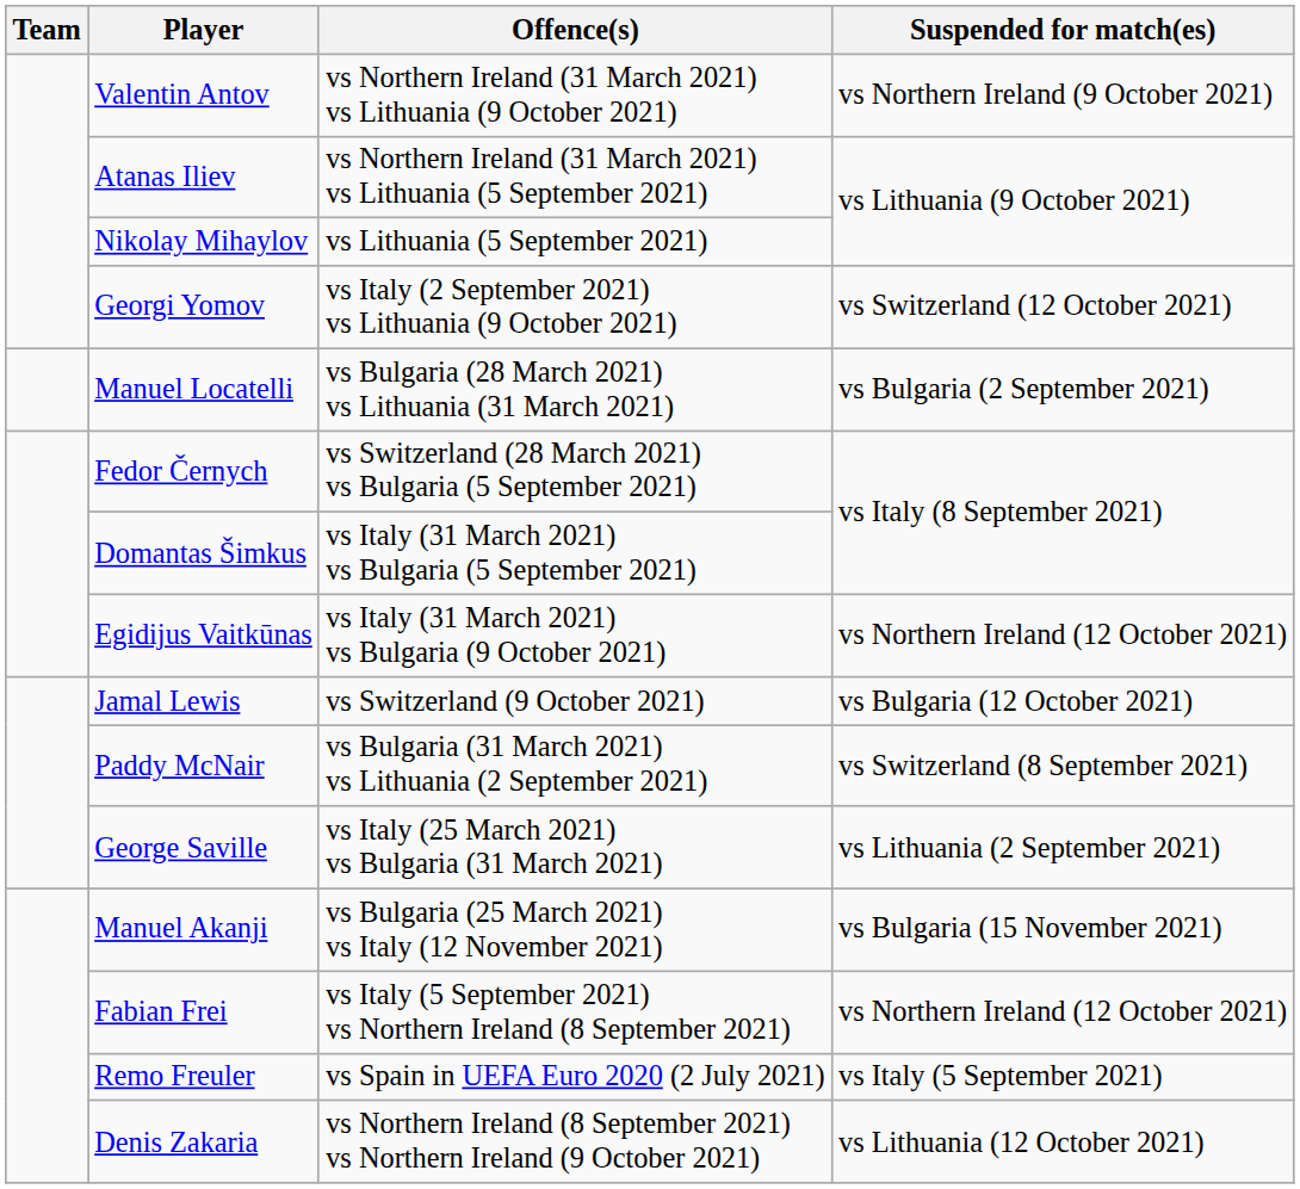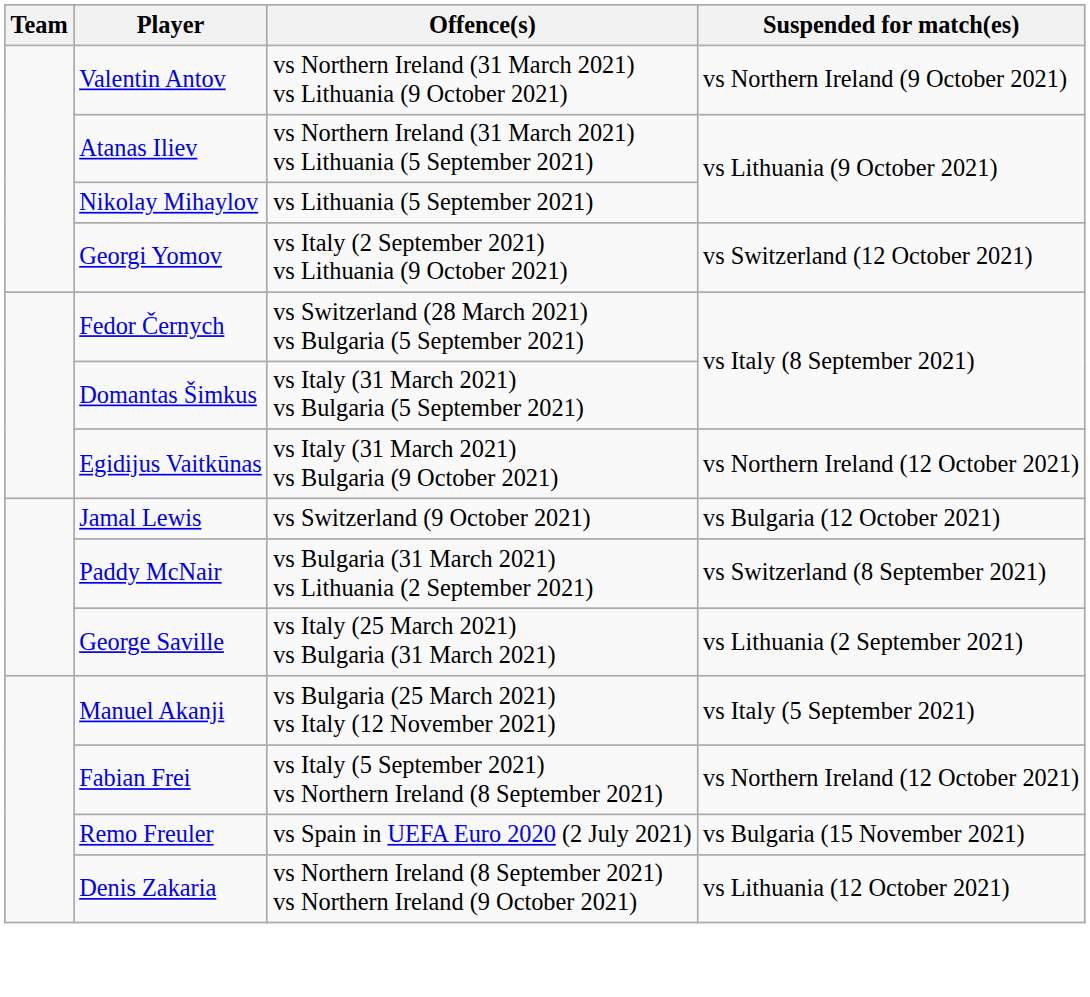- row: Manuel Locatelli | vs Bulgaria (28 March 2021) vs Lithuania (31 March 2021) | vs Bulgaria (2 September 2021)
Manuel Akanji | Suspended for match(es): vs Bulgaria (15 November 2021) -> vs Italy (5 September 2021)
Remo Freuler | Suspended for match(es): vs Italy (5 September 2021) -> vs Bulgaria (15 November 2021)
